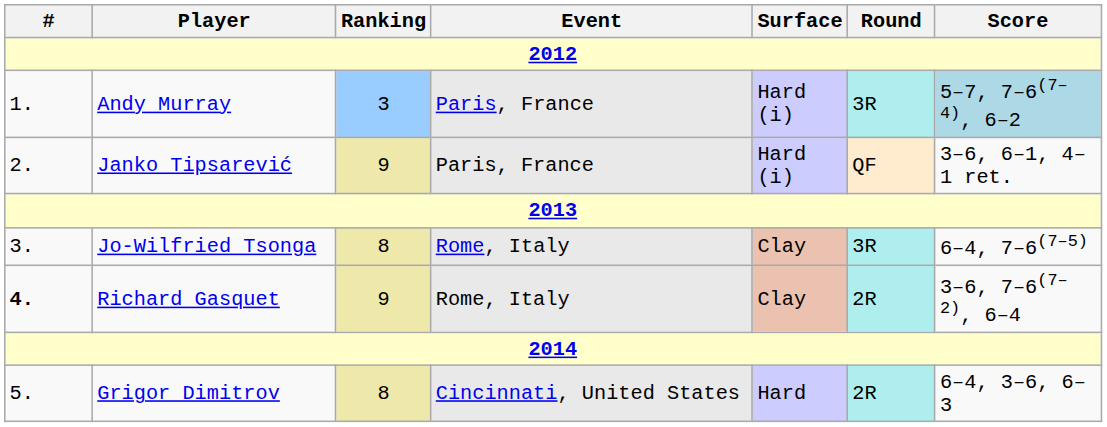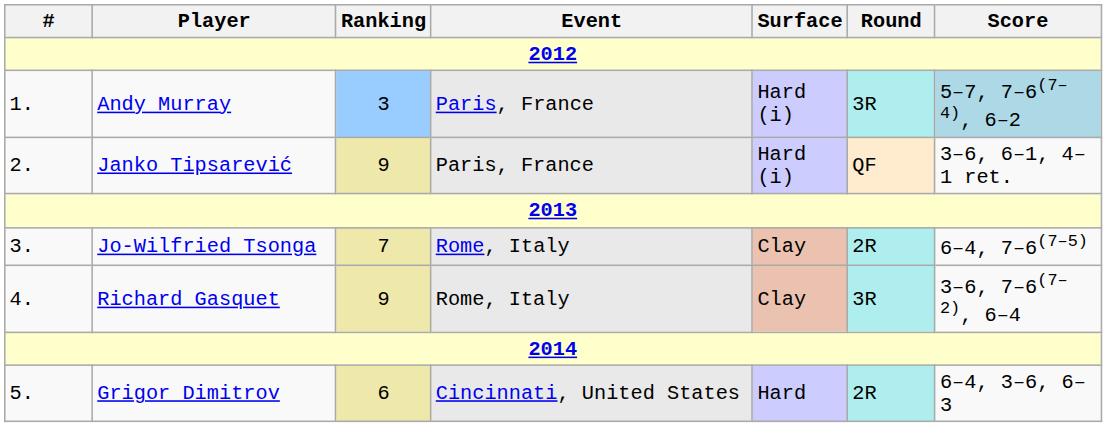Jo-Wilfried Tsonga | Ranking: 8 -> 7
Jo-Wilfried Tsonga | Round: 3R -> 2R
Richard Gasquet | #: bold -> normal
Richard Gasquet | Round: 2R -> 3R
Grigor Dimitrov | Ranking: 8 -> 6
